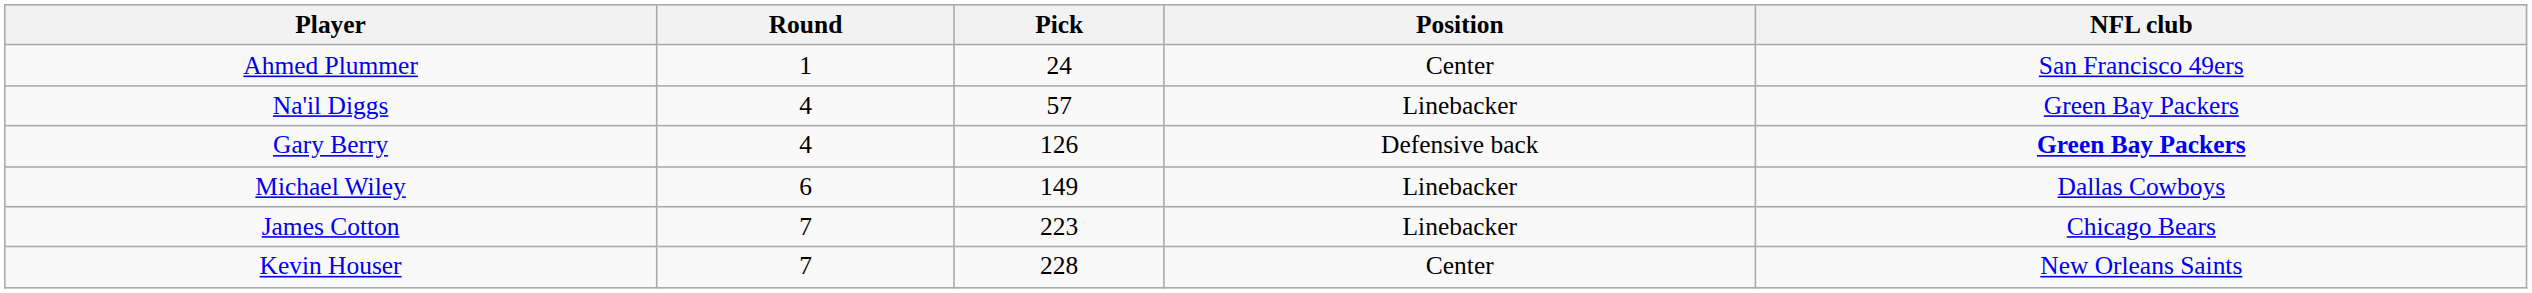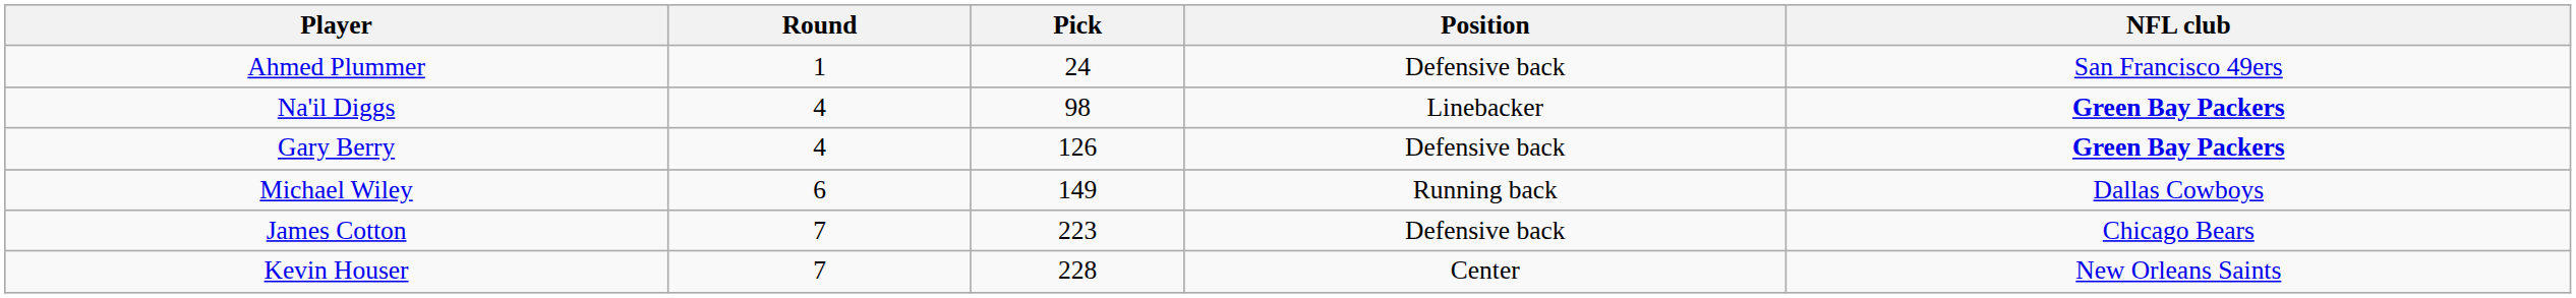Ahmed Plummer | Position: Center -> Defensive back
Na'il Diggs | Pick: 57 -> 98
Na'il Diggs | NFL club: normal -> bold
Michael Wiley | Position: Linebacker -> Running back
James Cotton | Position: Linebacker -> Defensive back
